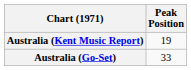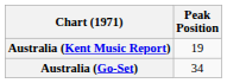Australia (Go-Set) | Peak Position: 33 -> 34
